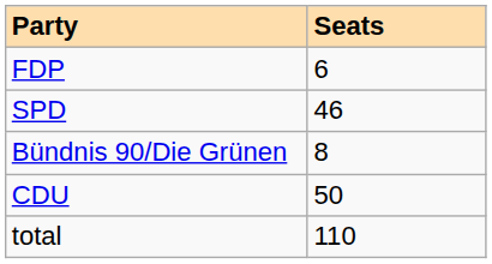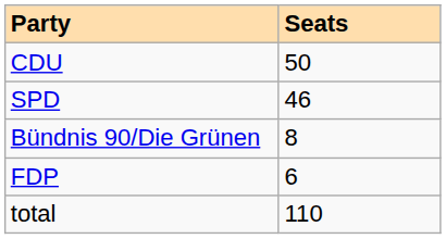rows swapped: CDU <-> FDP
